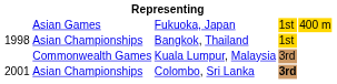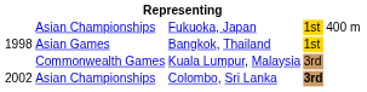Fukuoka, Japan | column 2: Asian Games -> Asian Championships
Fukuoka, Japan | column 5: gold background -> no background
Bangkok, Thailand | column 2: Asian Championships -> Asian Games
Colombo, Sri Lanka | column 1: 2001 -> 2002
